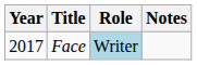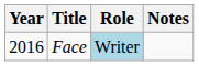Face | Year: 2017 -> 2016
